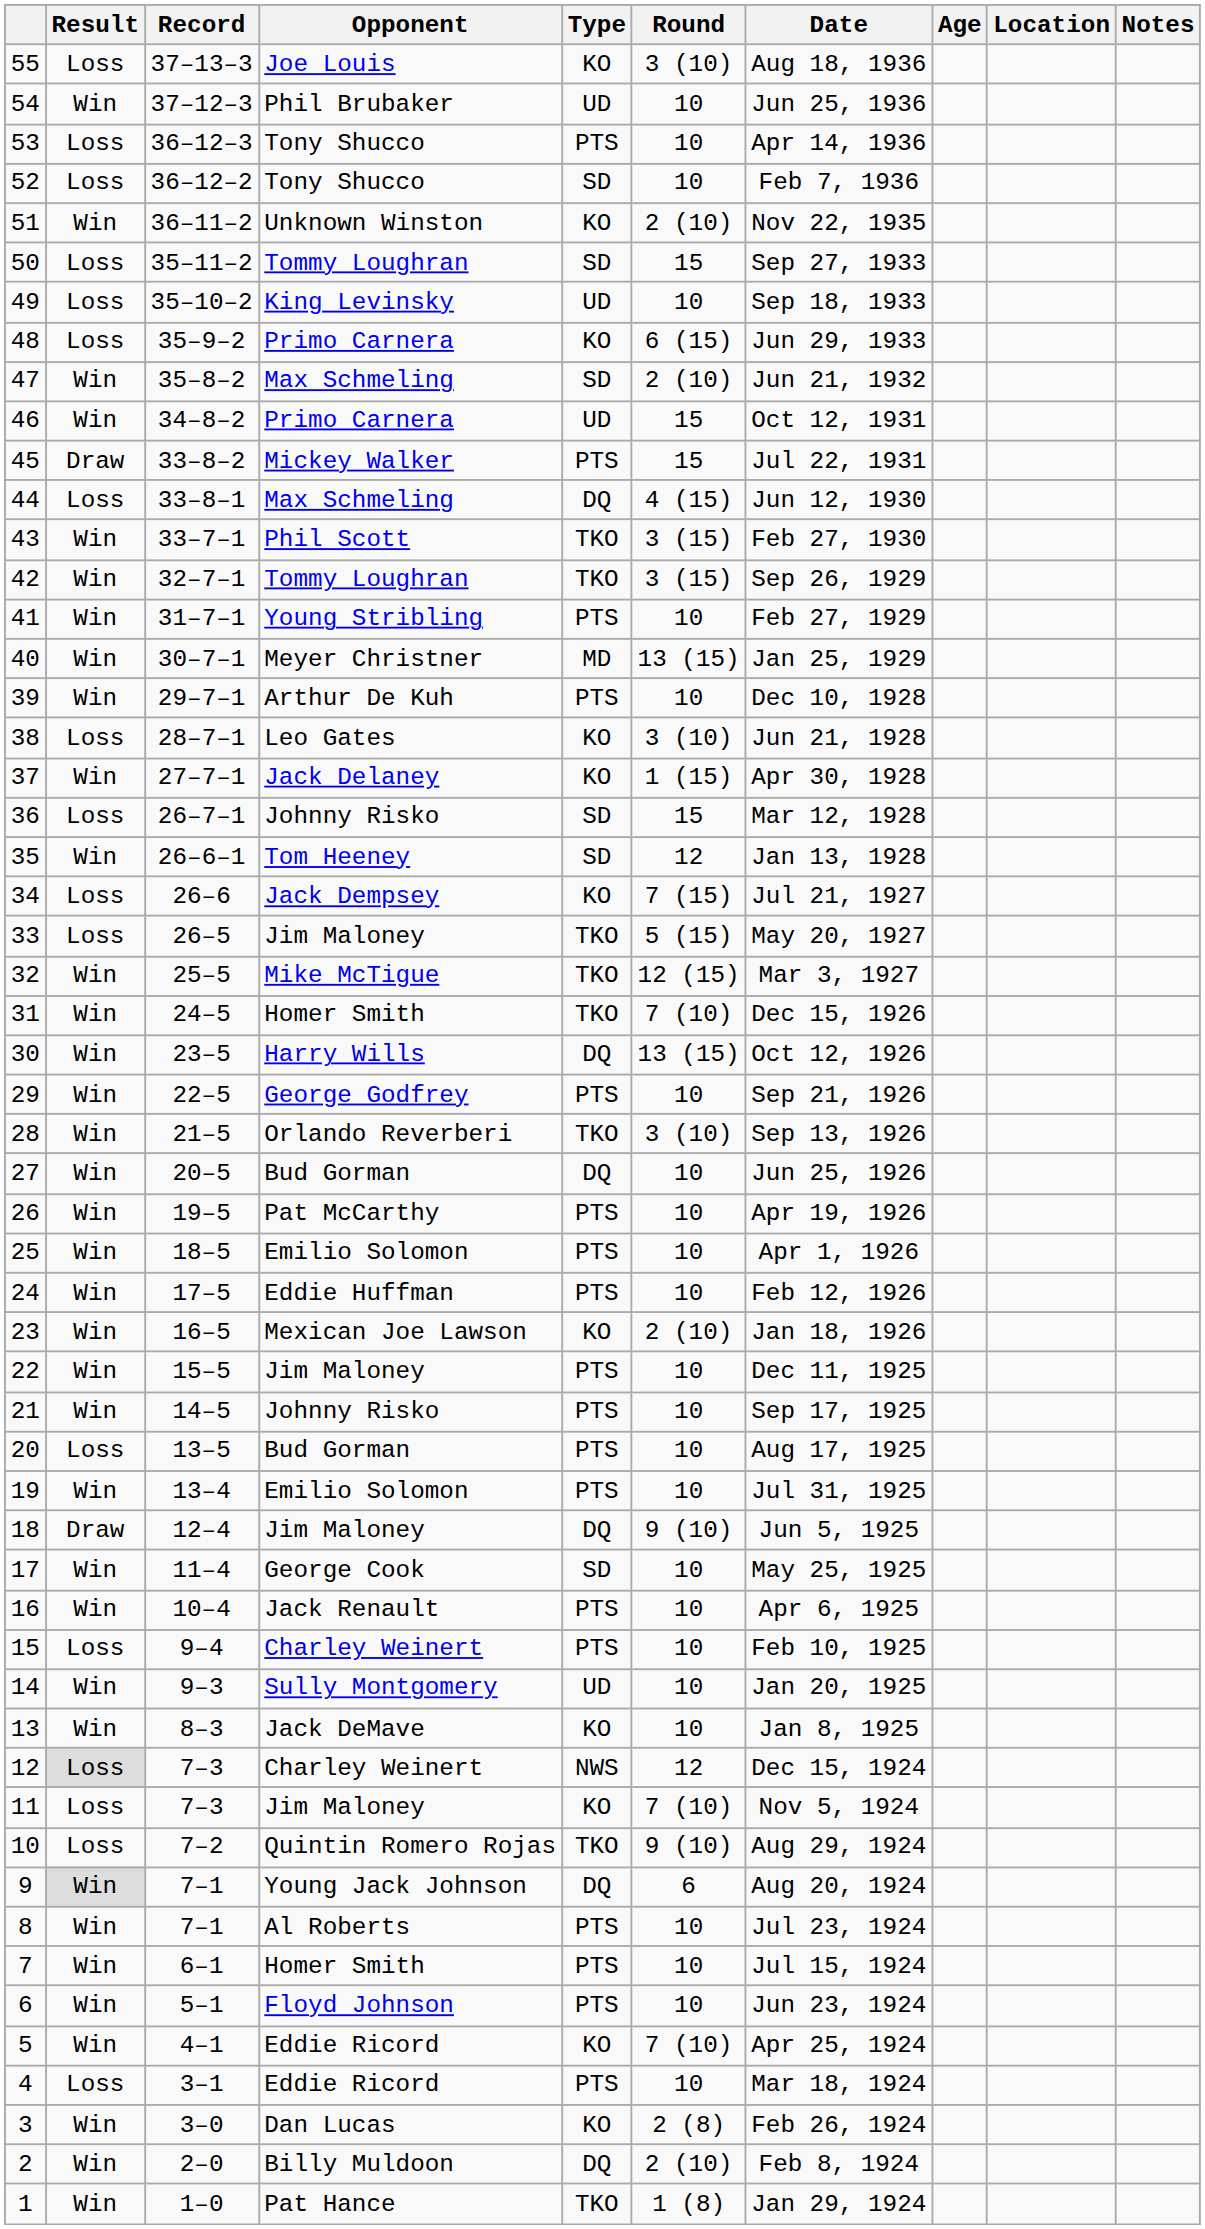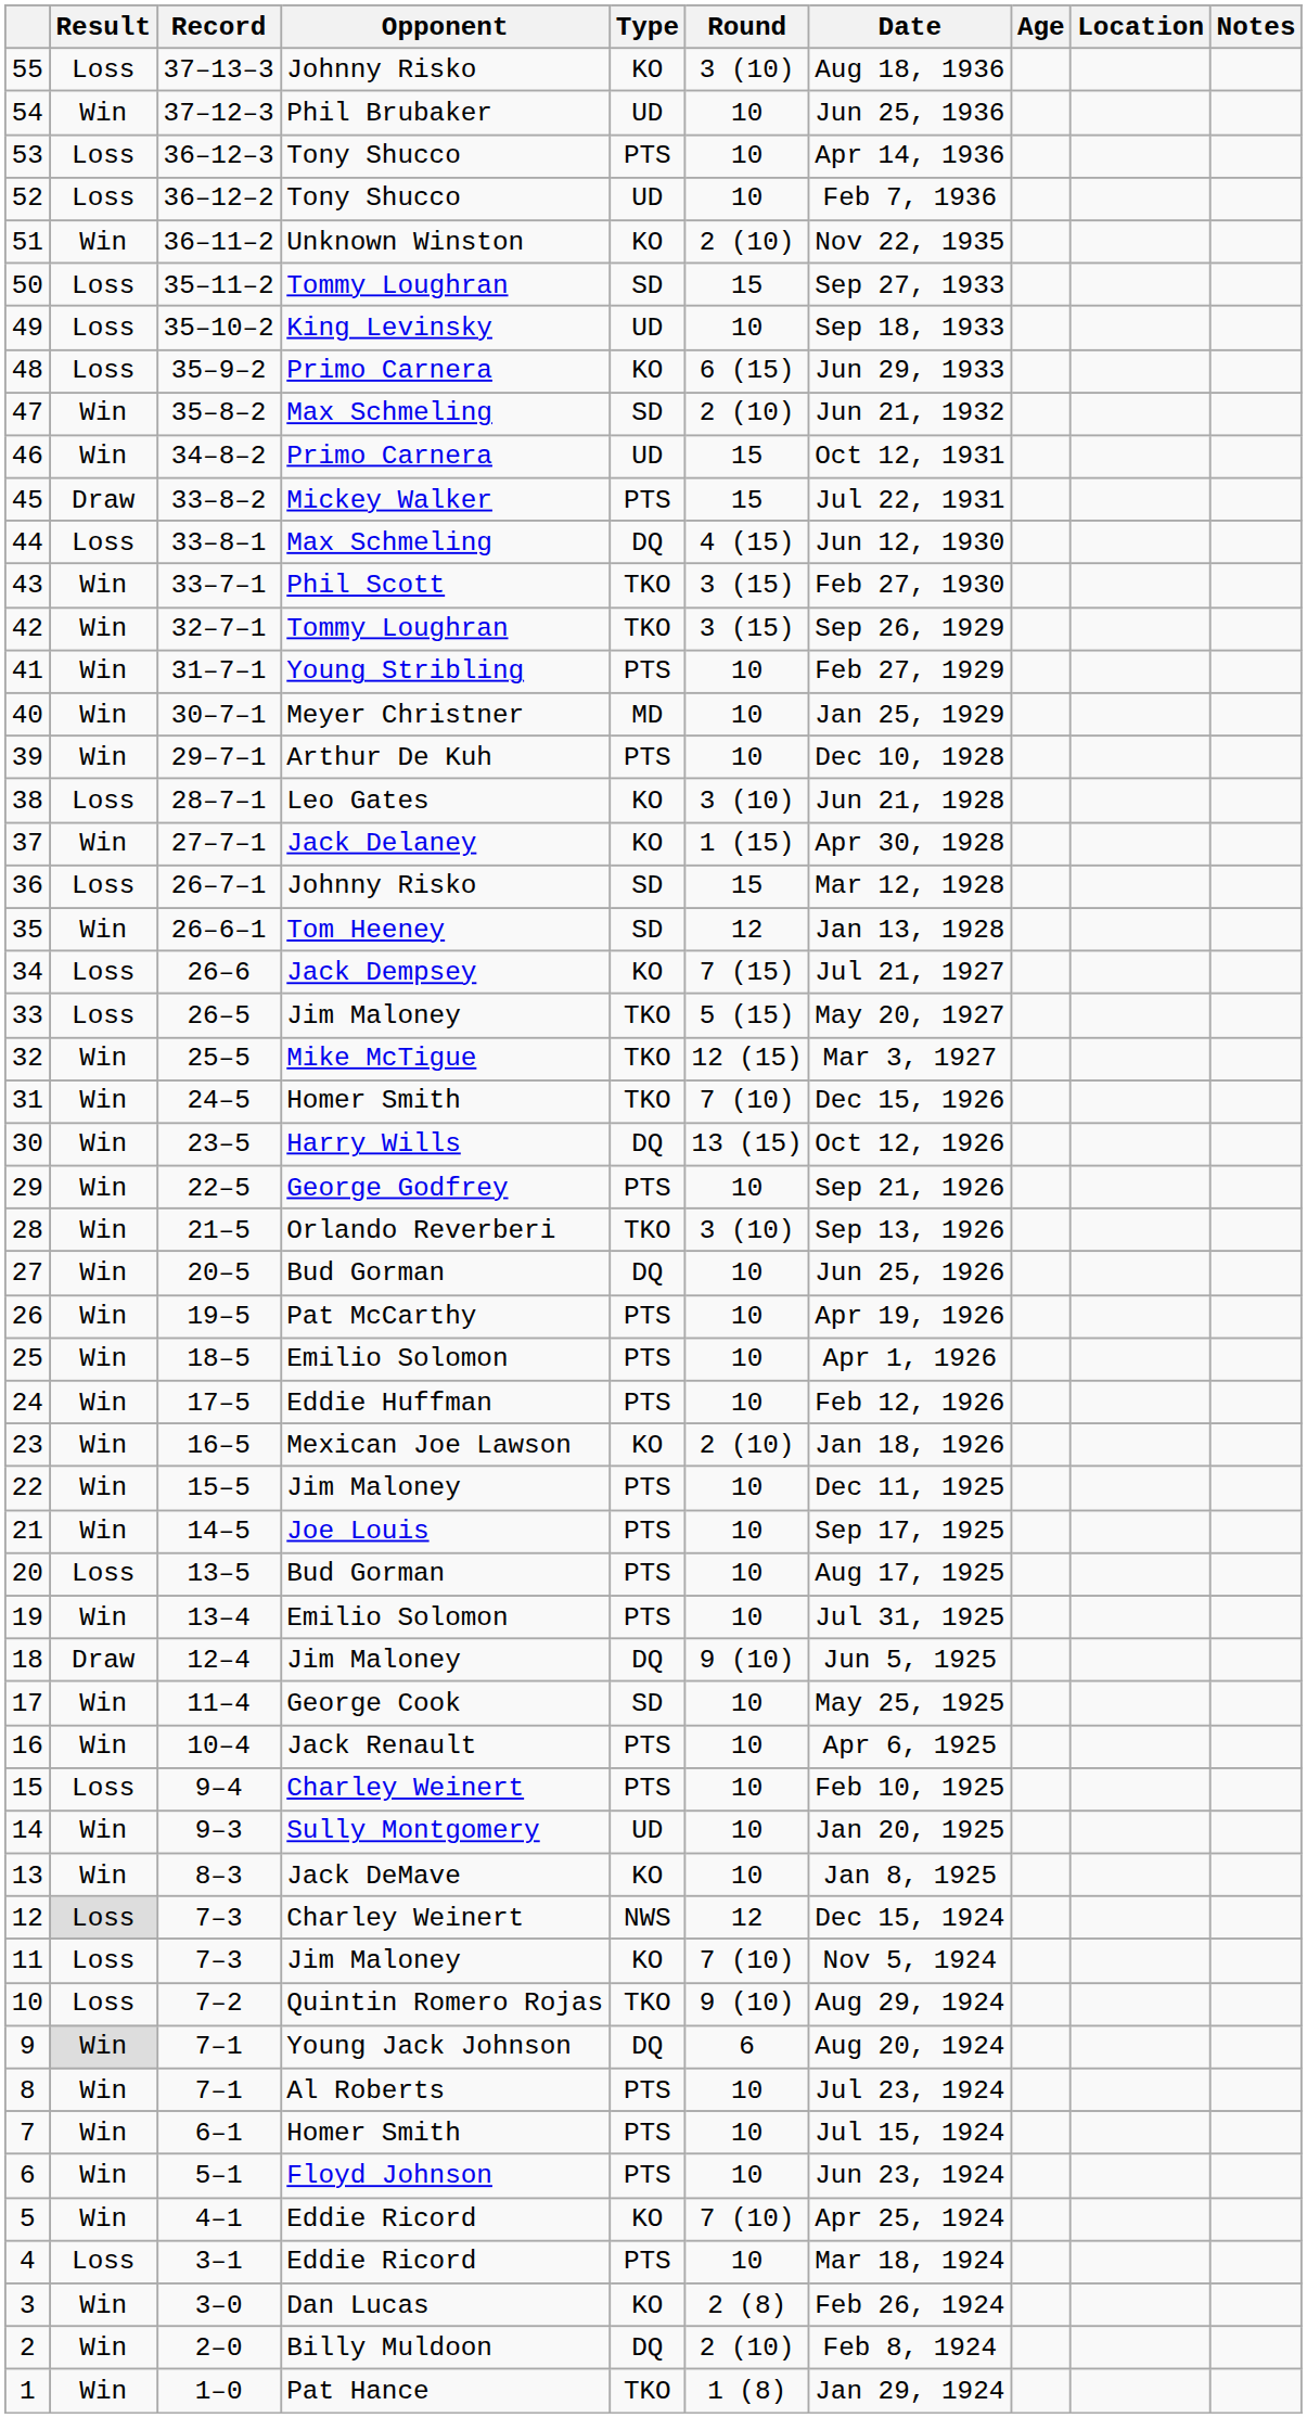55 | Opponent: Joe Louis -> Johnny Risko
52 | Type: SD -> UD
40 | Round: 13 (15) -> 10
21 | Opponent: Johnny Risko -> Joe Louis
